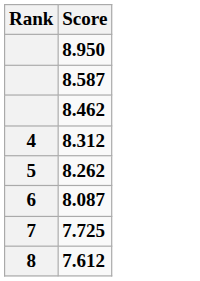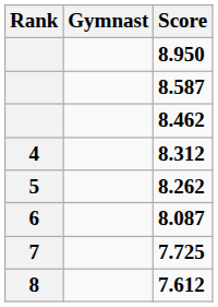+ column: Gymnast
